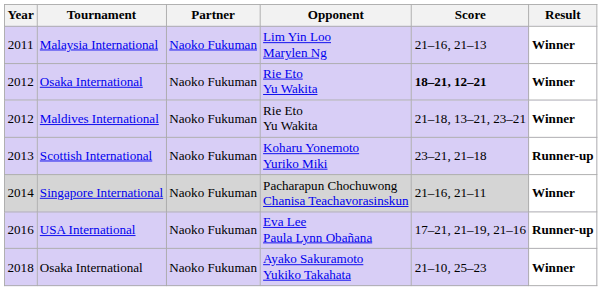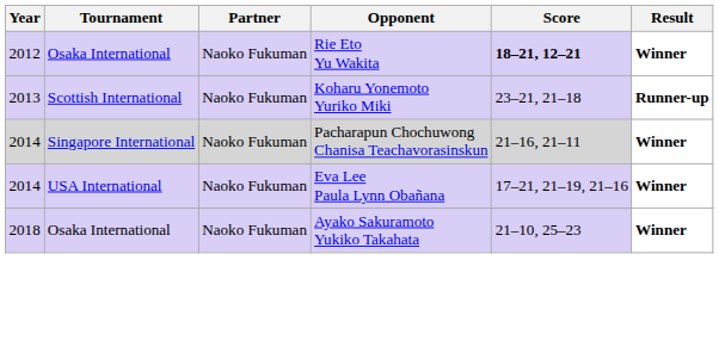- row: 2011 | Malaysia International | Naoko Fukuman | Lim Yin Loo Marylen Ng | 21–16, 21–13 | Winner
- row: 2012 | Maldives International | Naoko Fukuman | Rie Eto Yu Wakita | 21–18, 13–21, 23–21 | Winner
USA International | Year: 2016 -> 2014
USA International | Result: Runner-up -> Winner
